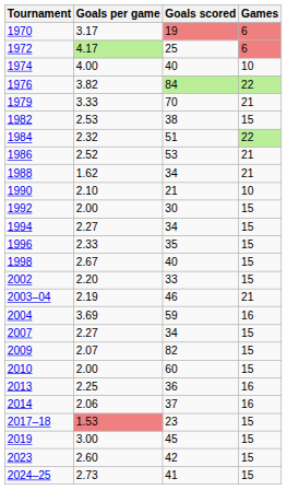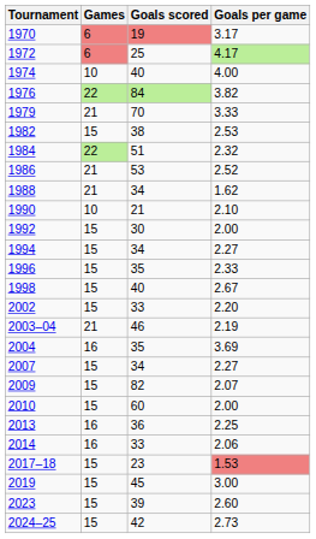columns swapped: Games <-> Goals per game
2004 | Goals scored: 59 -> 35
2014 | Goals scored: 37 -> 33
2023 | Goals scored: 42 -> 39
2024–25 | Goals scored: 41 -> 42
